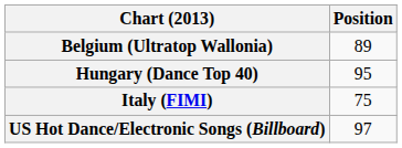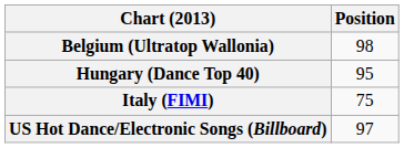Belgium (Ultratop Wallonia) | Position: 89 -> 98
